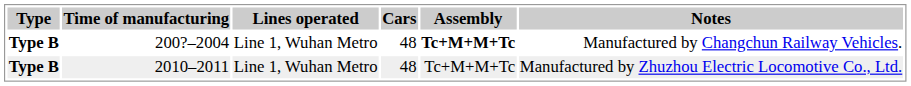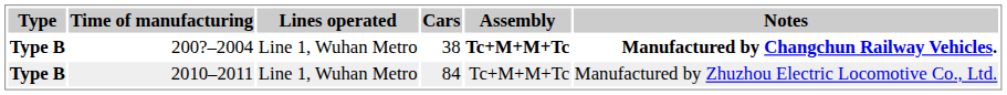200?–2004 | Cars: 48 -> 38
200?–2004 | Notes: normal -> bold
2010–2011 | Cars: 48 -> 84
